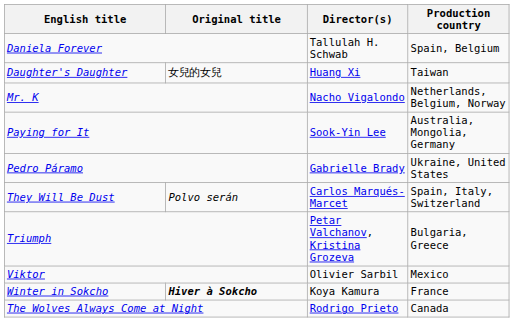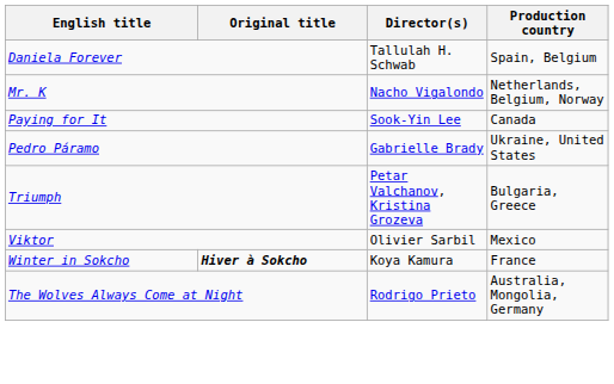- row: Daughter's Daughter | 女兒的女兒 | Huang Xi | Taiwan
Paying for It | Production country: Australia, Mongolia, Germany -> Canada
- row: They Will Be Dust | Polvo serán | Carlos Marqués-Marcet | Spain, Italy, Switzerland
The Wolves Always Come at Night | Production country: Canada -> Australia, Mongolia, Germany
